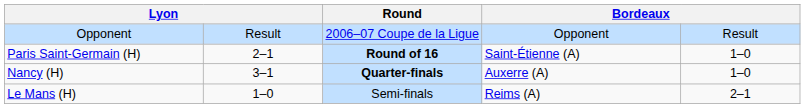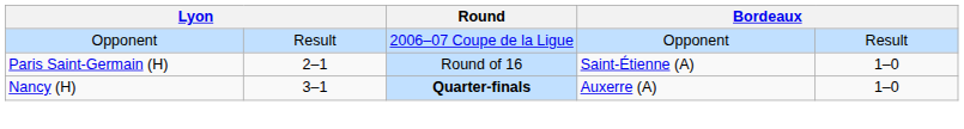Paris Saint-Germain (H) | Round: bold -> normal
- row: Le Mans (H) | 1–0 | Semi-finals | Reims (A) | 2–1
